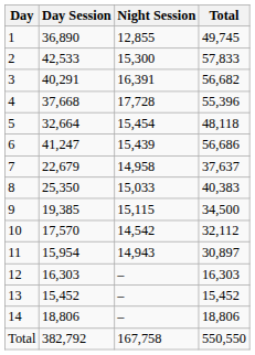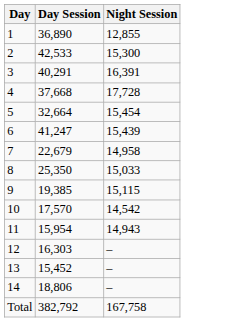- column: Total | 49,745 | 57,833 | 56,682 | 55,396 | 48,118 | 56,686 | 37,637 | 40,383 | 34,500 | 32,112 | 30,897 | 16,303 | 15,452 | 18,806 | 550,550
